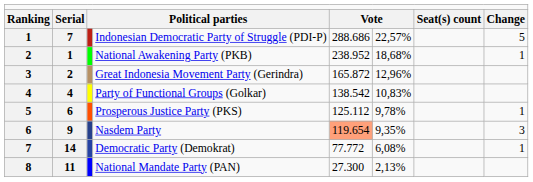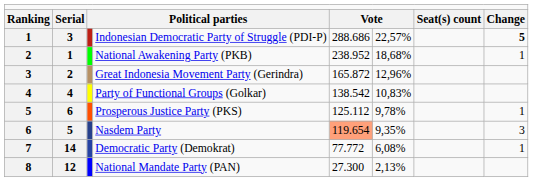Indonesian Democratic Party of Struggle (PDI-P) | column 2: 7 -> 3
Indonesian Democratic Party of Struggle (PDI-P) | column 8: normal -> bold
Nasdem Party | column 2: 9 -> 5
National Mandate Party (PAN) | column 2: 11 -> 12
